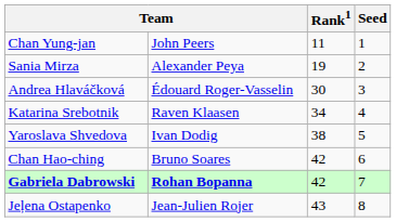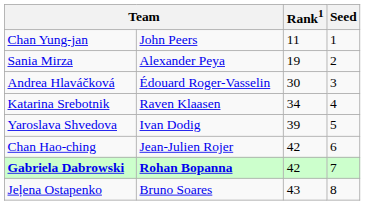Yaroslava Shvedova | Rank1: 38 -> 39
Chan Hao-ching | column 2: Bruno Soares -> Jean-Julien Rojer
Jeļena Ostapenko | column 2: Jean-Julien Rojer -> Bruno Soares
